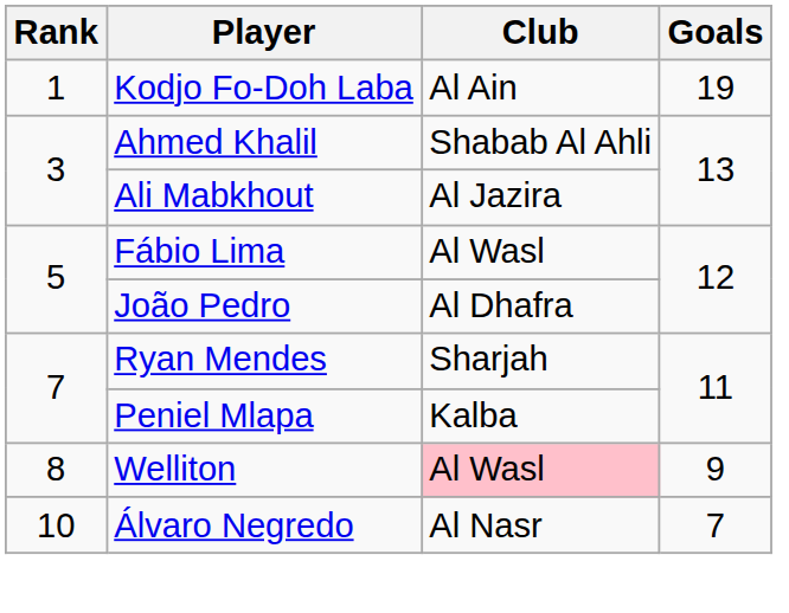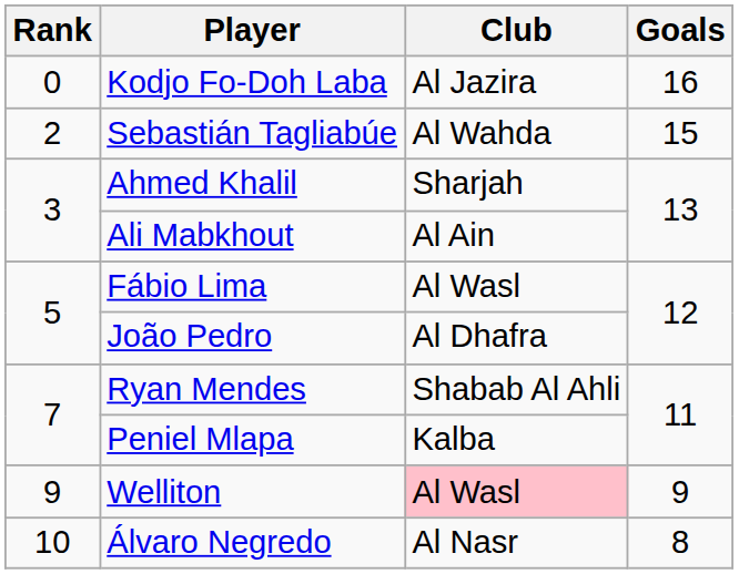Kodjo Fo-Doh Laba | Rank: 1 -> 0
Kodjo Fo-Doh Laba | Club: Al Ain -> Al Jazira
Kodjo Fo-Doh Laba | Goals: 19 -> 16
+ row: 2 | Sebastián Tagliabúe | Al Wahda | 15
Ahmed Khalil | Club: Shabab Al Ahli -> Sharjah
Ali Mabkhout | Club: Al Jazira -> Al Ain
Ryan Mendes | Club: Sharjah -> Shabab Al Ahli
Welliton | Rank: 8 -> 9
Álvaro Negredo | Goals: 7 -> 8
